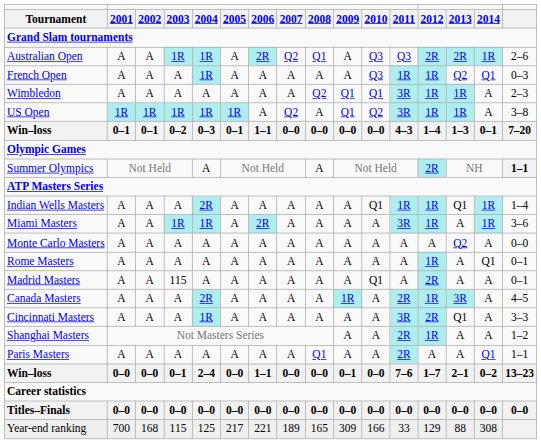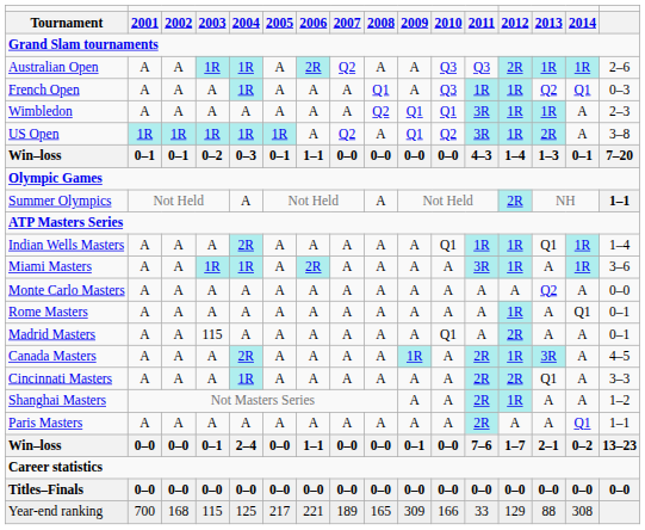Australian Open | column 9: Q1 -> A
Australian Open | column 14: 2R -> 1R
French Open | column 9: A -> Q1
US Open | column 14: 1R -> 2R
Cincinnati Masters | column 12: 3R -> 2R
Paris Masters | column 9: Q1 -> A
